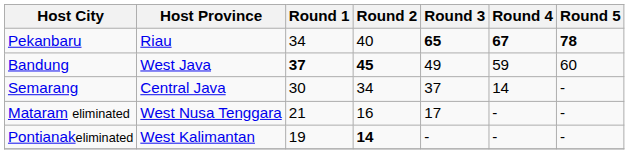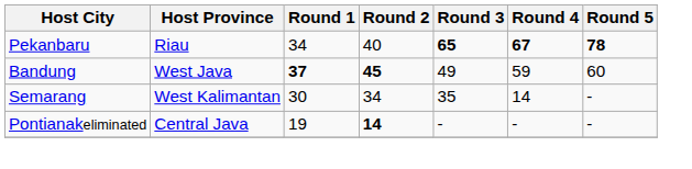Semarang | Host Province: Central Java -> West Kalimantan
Semarang | Round 3: 37 -> 35
- row: Mataram eliminated | West Nusa Tenggara | 21 | 16 | 17 | - | -
Pontianakeliminated | Host Province: West Kalimantan -> Central Java
